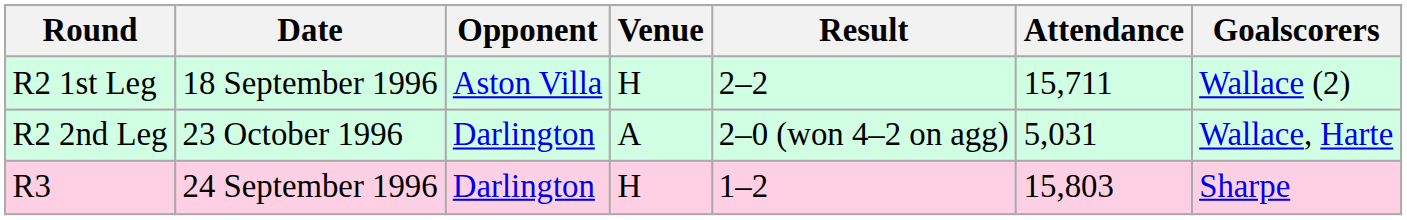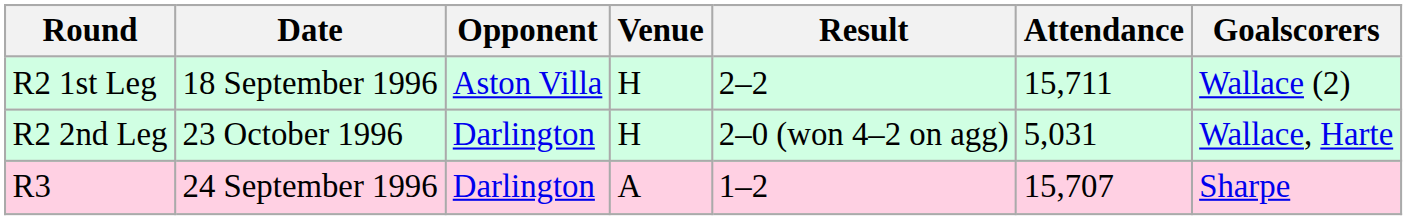R2 2nd Leg | Venue: A -> H
R3 | Venue: H -> A
R3 | Attendance: 15,803 -> 15,707
